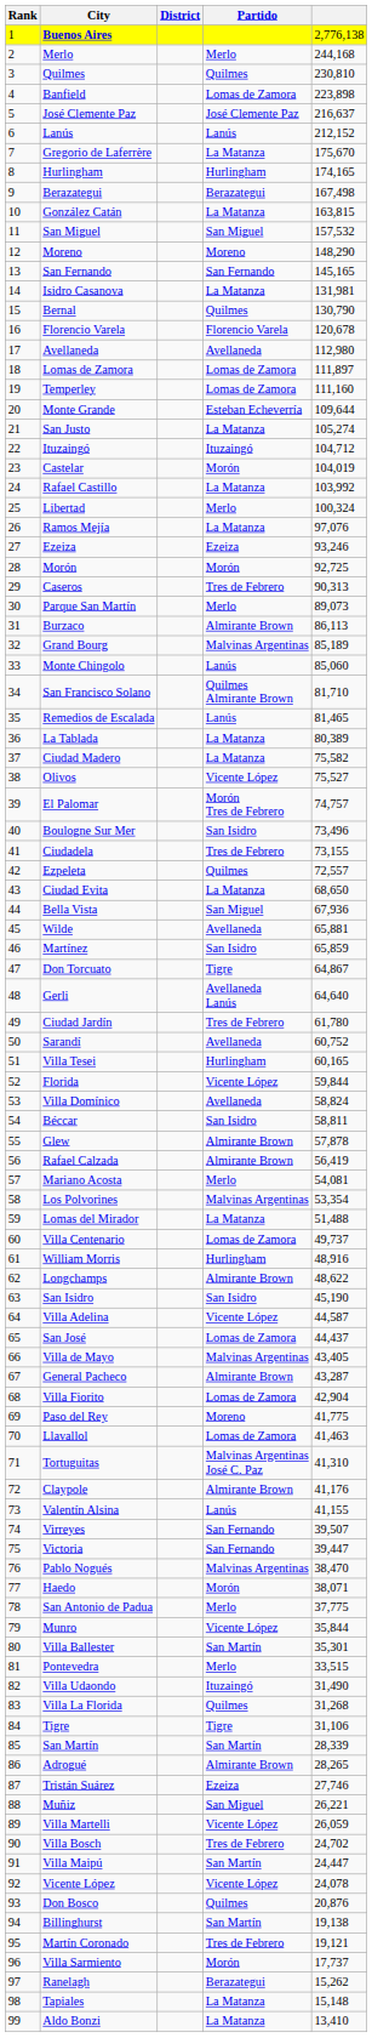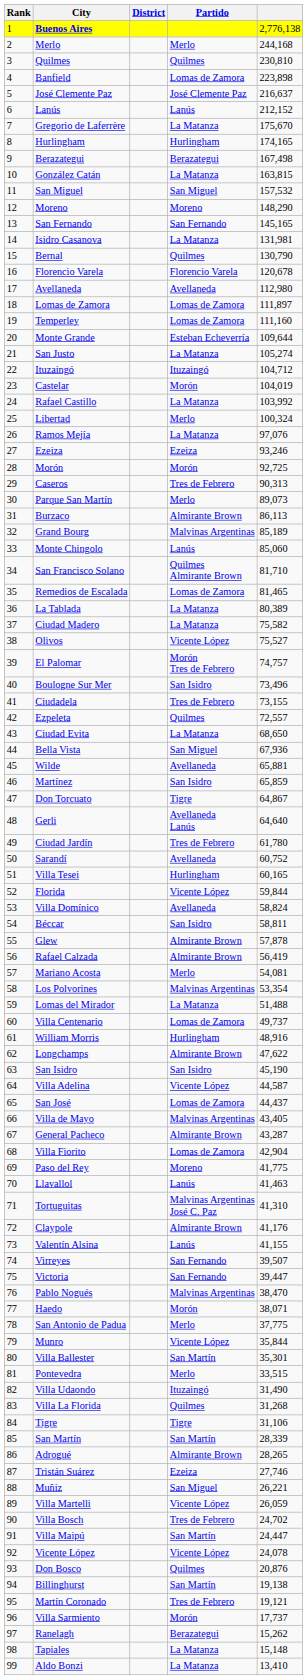Remedios de Escalada | Partido: Lanús -> Lomas de Zamora
Longchamps | column 5: 48,622 -> 47,622
Llavallol | Partido: Lomas de Zamora -> Lanús
